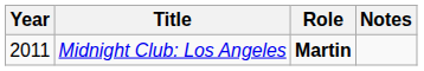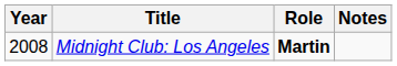Midnight Club: Los Angeles | Year: 2011 -> 2008
